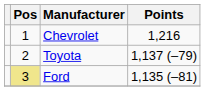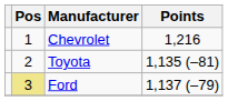Toyota | Points: 1,137 (–79) -> 1,135 (–81)
Ford | Points: 1,135 (–81) -> 1,137 (–79)
